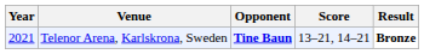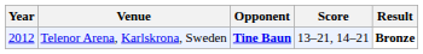Telenor Arena, Karlskrona, Sweden | Year: 2021 -> 2012
